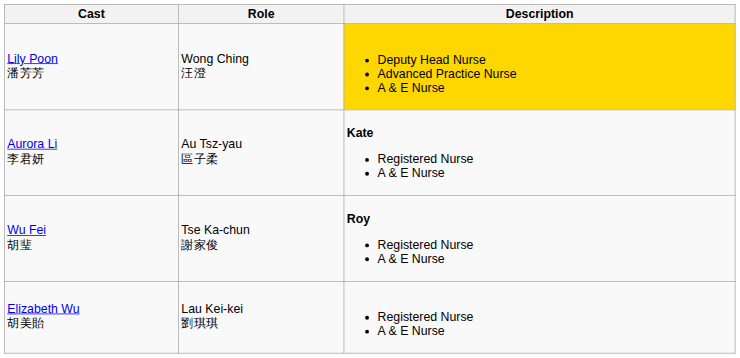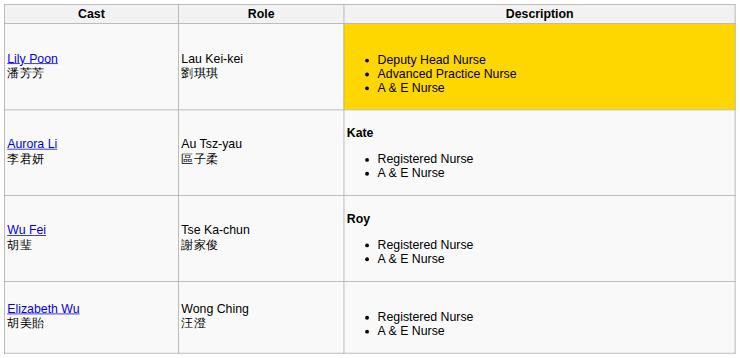Lily Poon 潘芳芳 | Role: Wong Ching 汪澄 -> Lau Kei-kei 劉琪琪
Elizabeth Wu 胡美貽 | Role: Lau Kei-kei 劉琪琪 -> Wong Ching 汪澄
